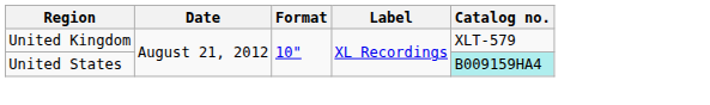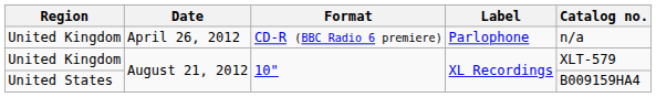+ row: United Kingdom | April 26, 2012 | CD-R (BBC Radio 6 premiere) | Parlophone | n/a
United States | Catalog no.: paleturquoise background -> no background
